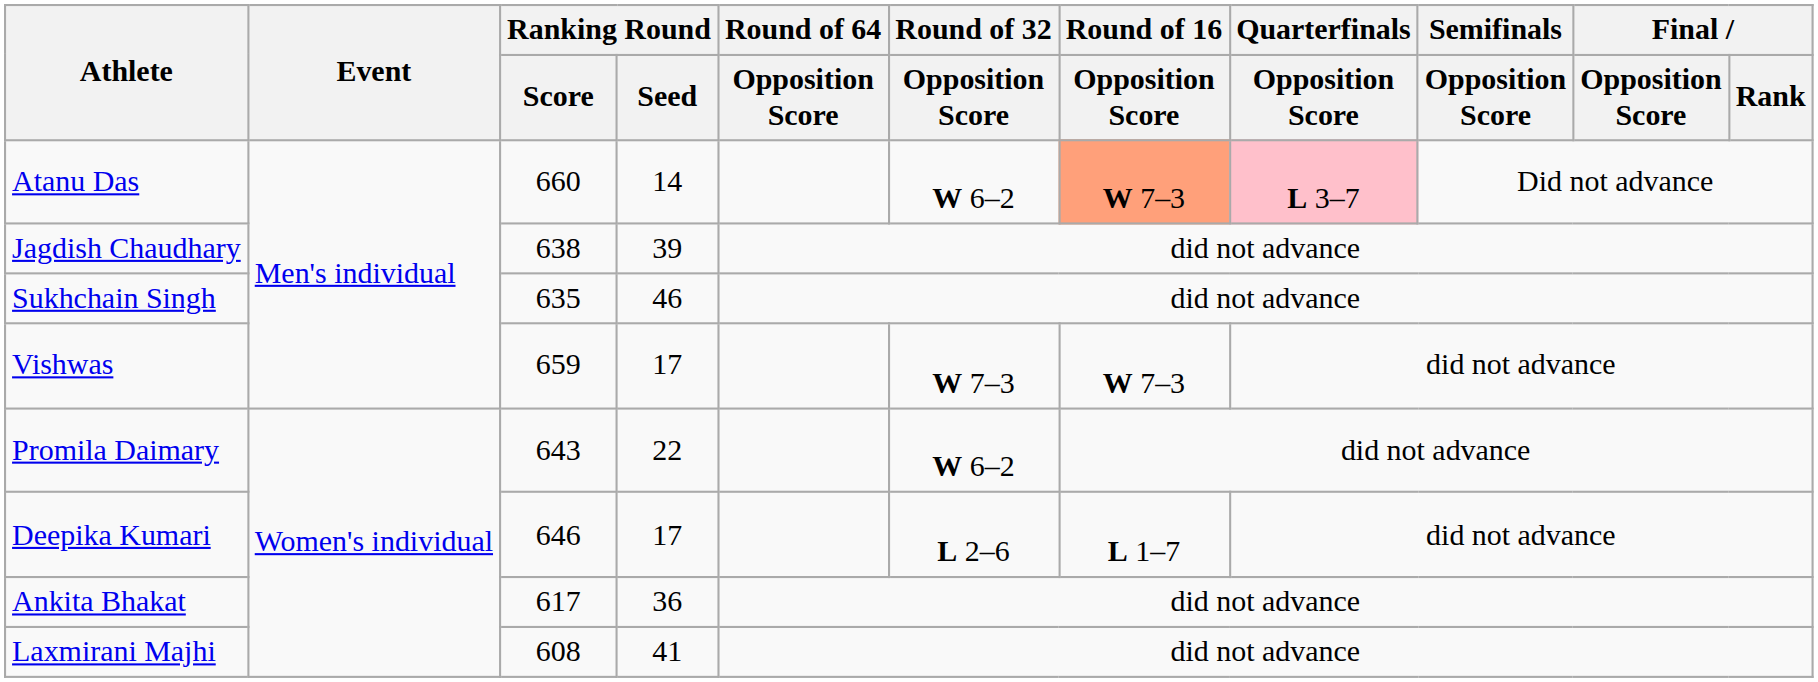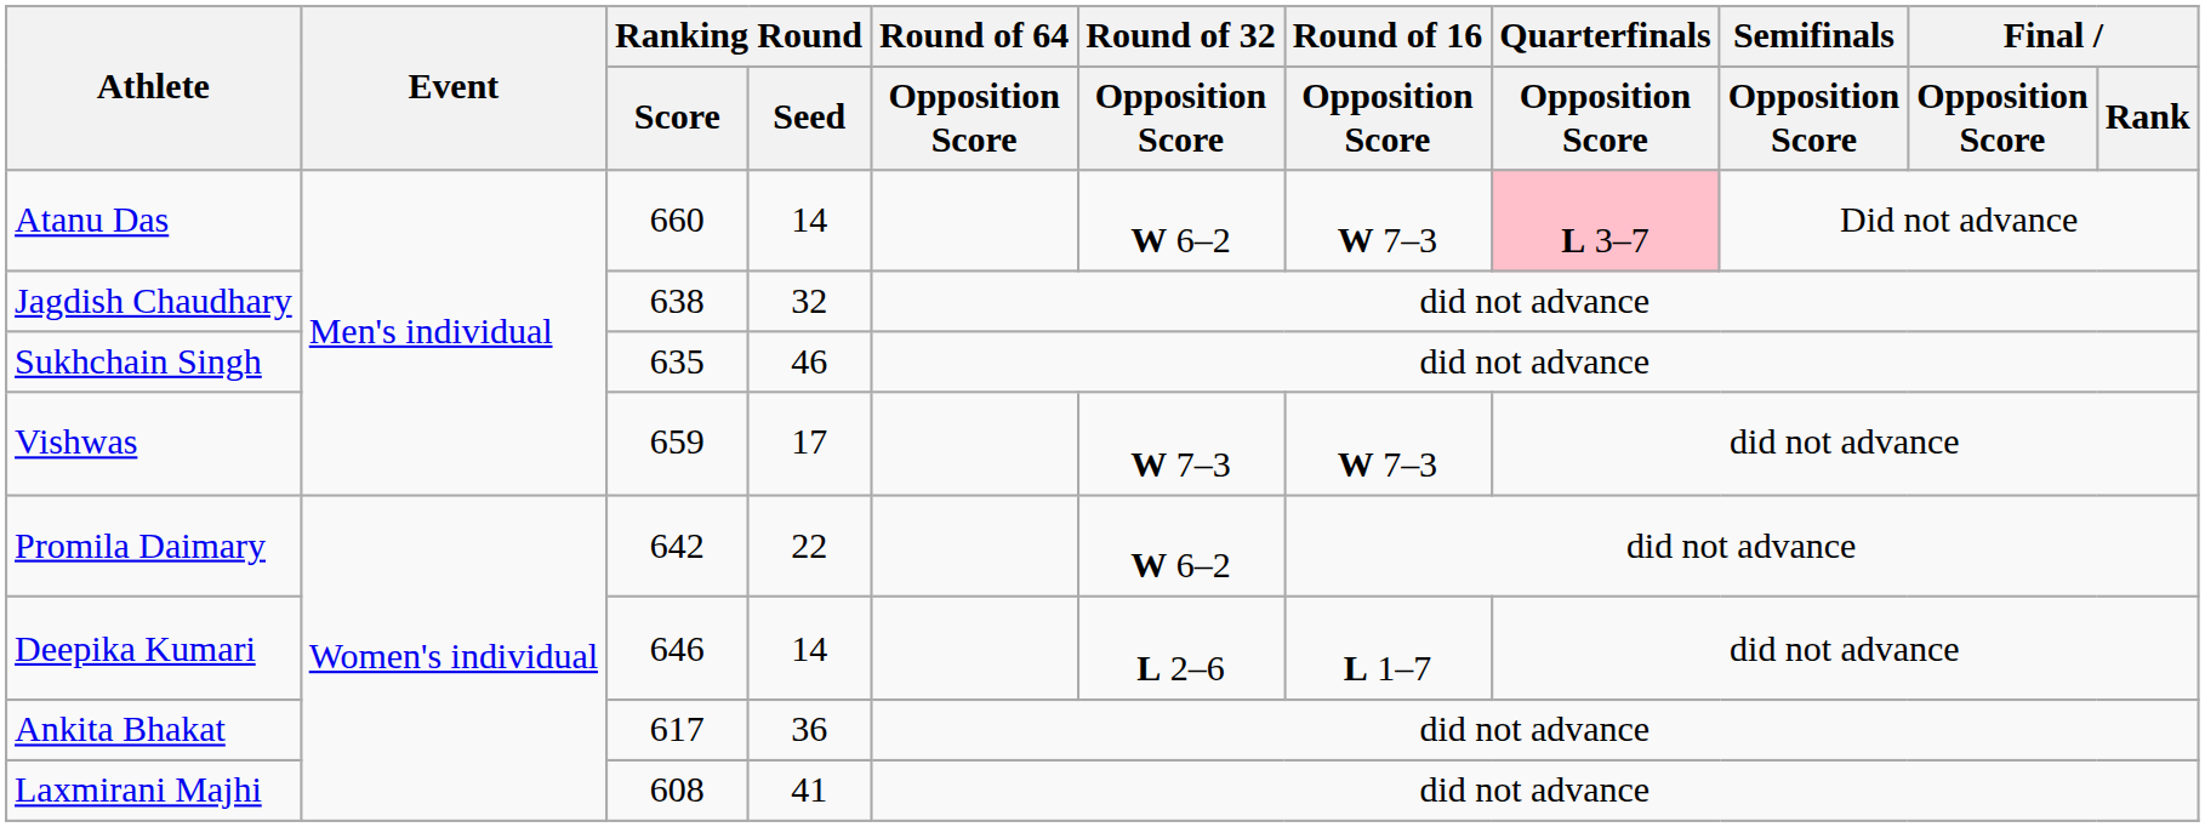Atanu Das | Round of 16 / Opposition Score: lightsalmon background -> no background
Jagdish Chaudhary | Ranking Round / Seed: 39 -> 32
Promila Daimary | Ranking Round / Score: 643 -> 642
Deepika Kumari | Ranking Round / Seed: 17 -> 14
